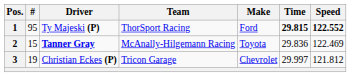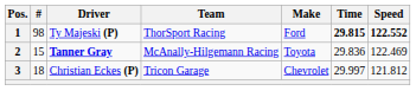1 | #: 95 -> 98
3 | #: 19 -> 18
